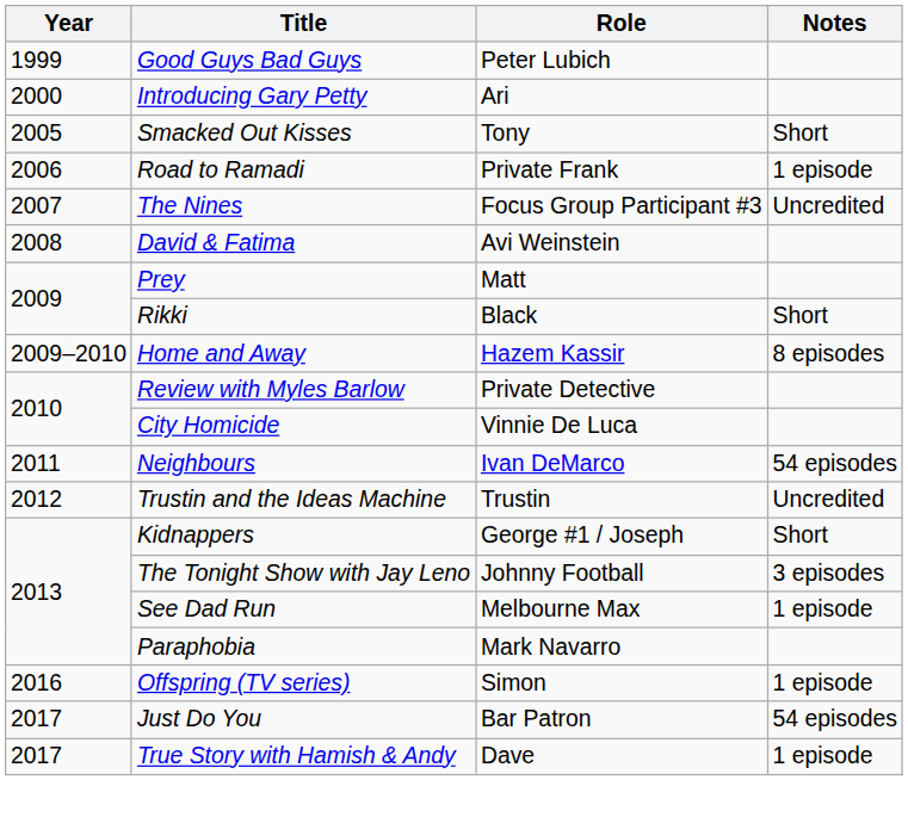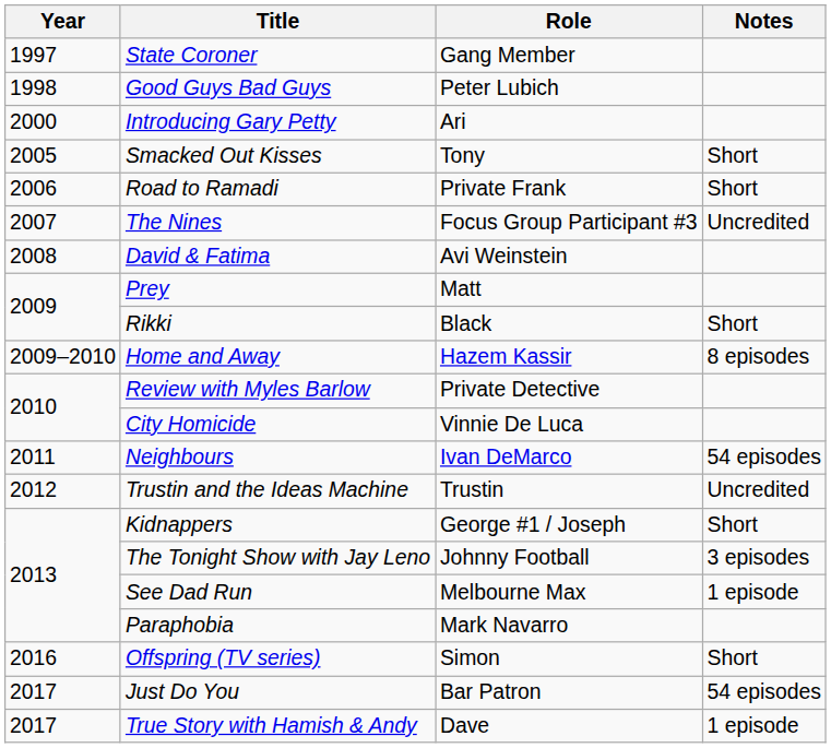+ row: 1997 | State Coroner | Gang Member
Good Guys Bad Guys | Year: 1999 -> 1998
Road to Ramadi | Notes: 1 episode -> Short
Offspring (TV series) | Notes: 1 episode -> Short
